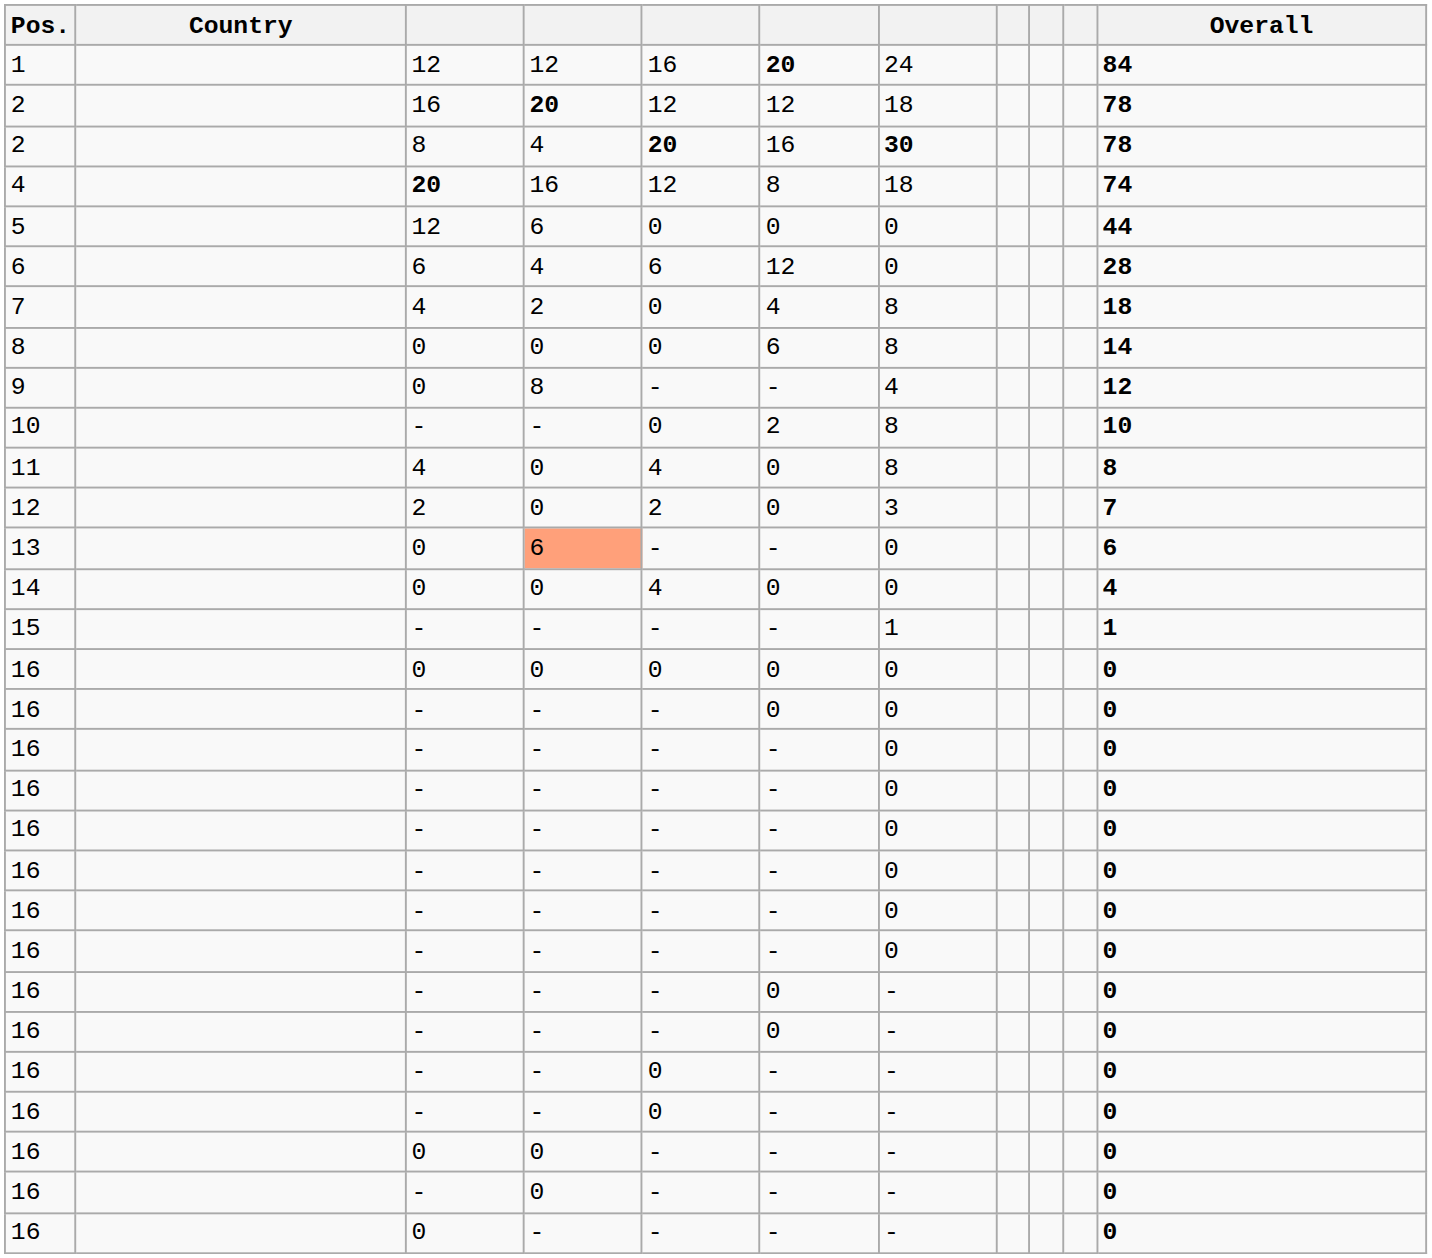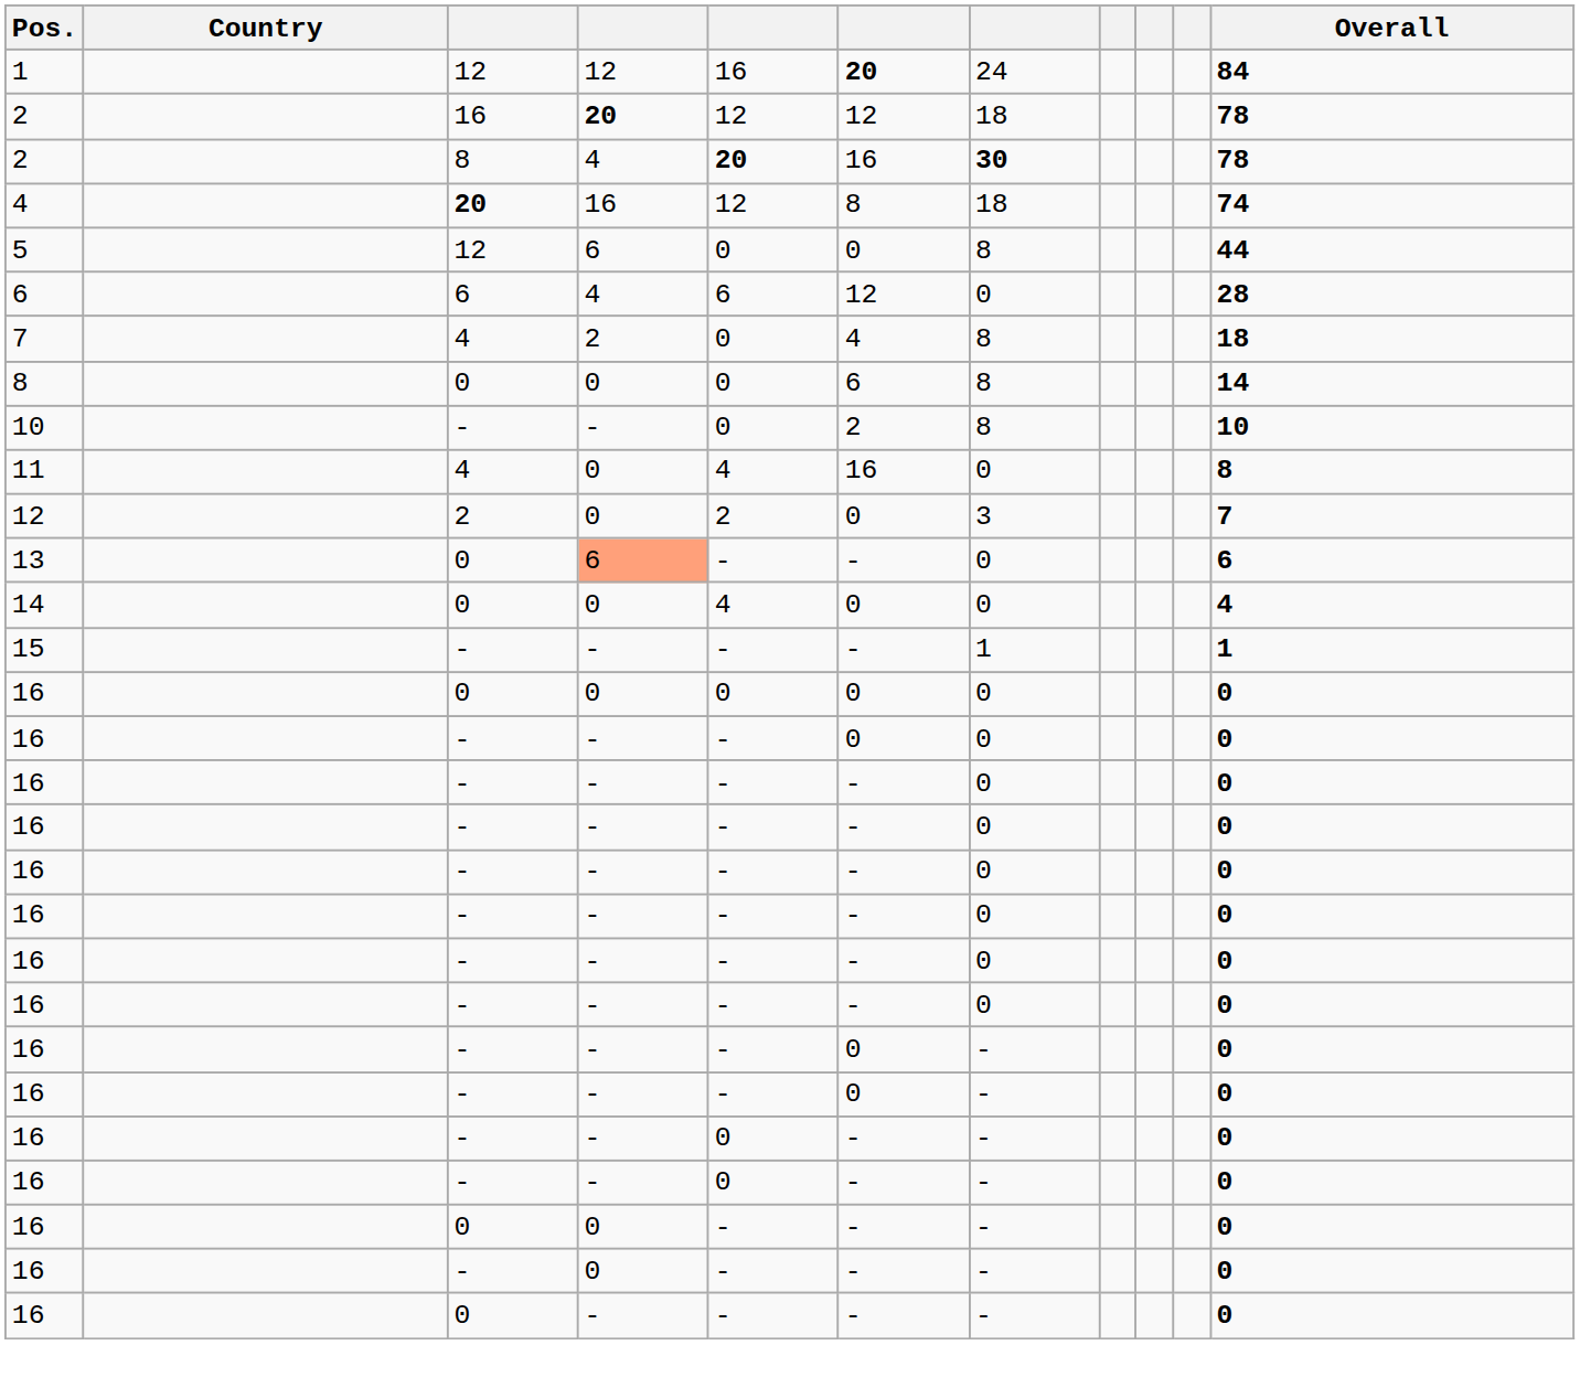5 | column 7: 0 -> 8
- row: 9 | 0 | 8 | - | - | 4 | 12
11 | column 6: 0 -> 16
11 | column 7: 8 -> 0
